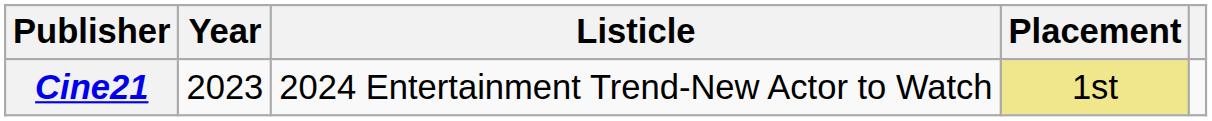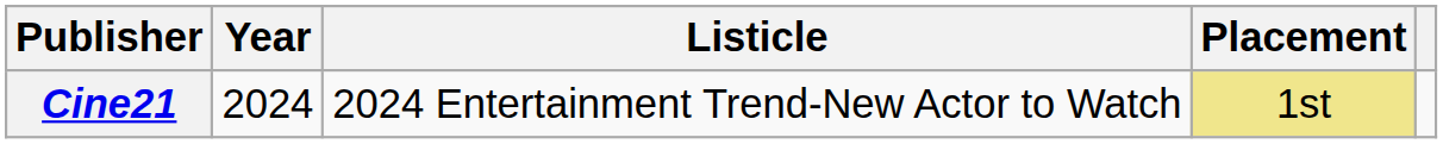Cine21 | Year: 2023 -> 2024
